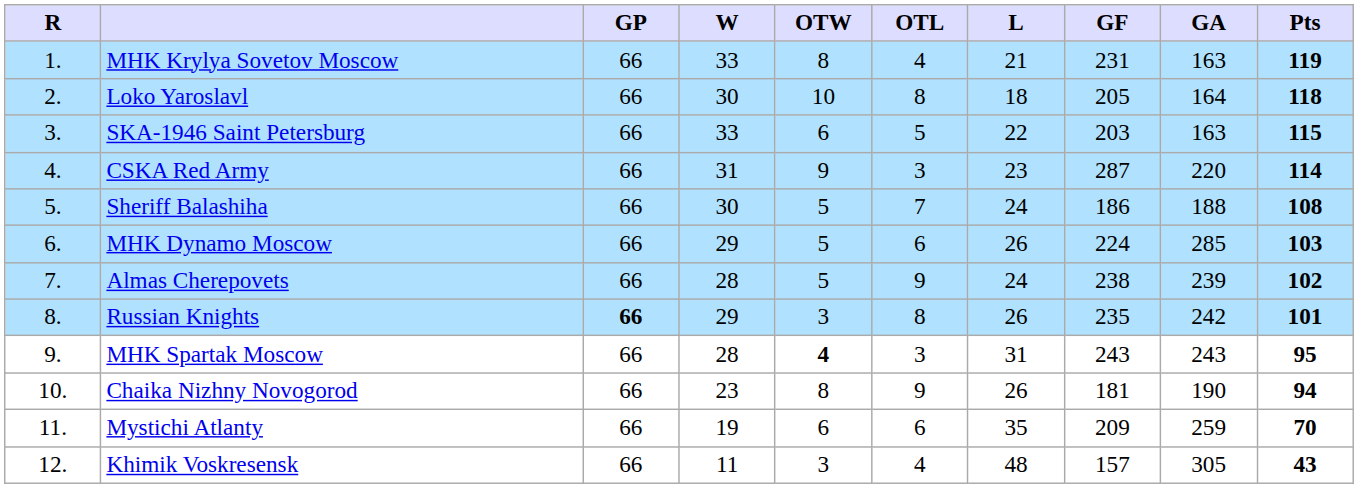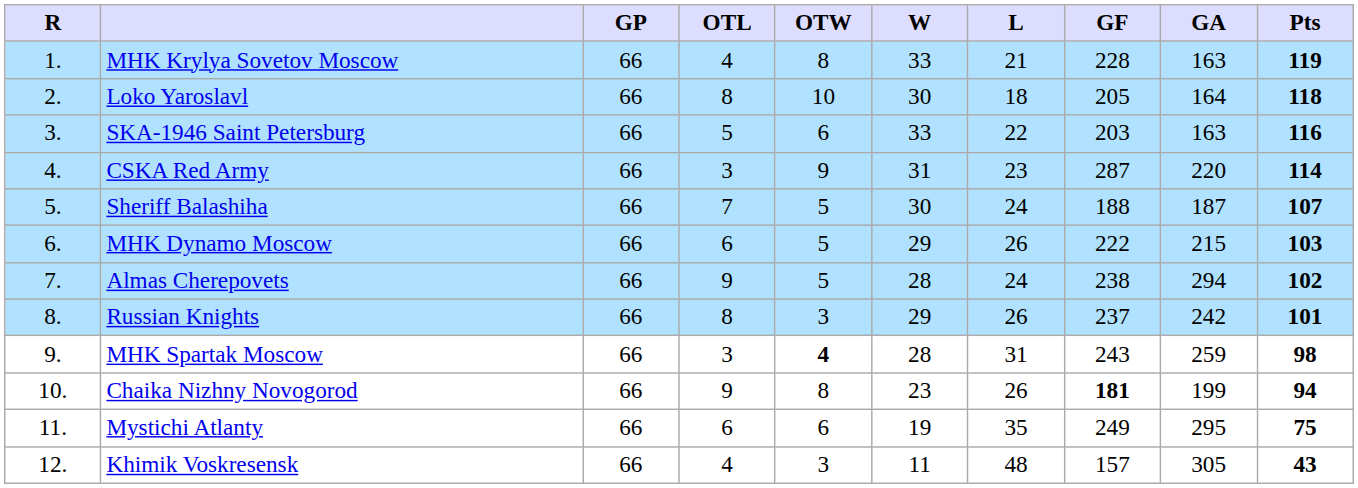columns swapped: W <-> OTL
MHK Krylya Sovetov Moscow | GF: 231 -> 228
SKA-1946 Saint Petersburg | Pts: 115 -> 116
Sheriff Balashiha | GF: 186 -> 188
Sheriff Balashiha | GA: 188 -> 187
Sheriff Balashiha | Pts: 108 -> 107
MHK Dynamo Moscow | GF: 224 -> 222
MHK Dynamo Moscow | GA: 285 -> 215
Almas Cherepovets | GA: 239 -> 294
Russian Knights | GP: bold -> normal
Russian Knights | GF: 235 -> 237
MHK Spartak Moscow | GA: 243 -> 259
MHK Spartak Moscow | Pts: 95 -> 98
Chaika Nizhny Novogorod | GF: normal -> bold
Chaika Nizhny Novogorod | GA: 190 -> 199
Mystichi Atlanty | GF: 209 -> 249
Mystichi Atlanty | GA: 259 -> 295
Mystichi Atlanty | Pts: 70 -> 75
